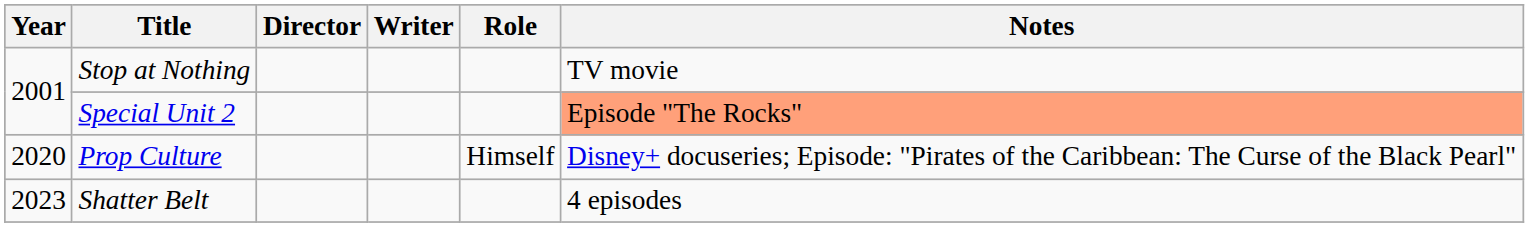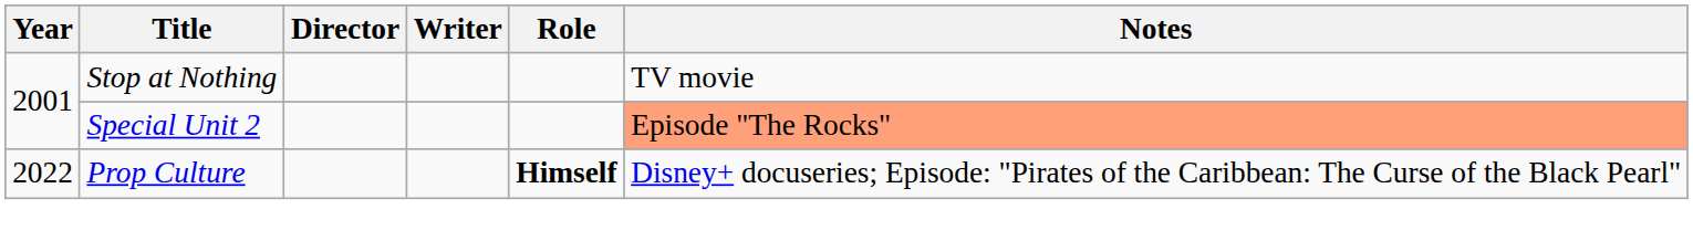Prop Culture | Year: 2020 -> 2022
Prop Culture | Role: normal -> bold
- row: 2023 | Shatter Belt | 4 episodes
